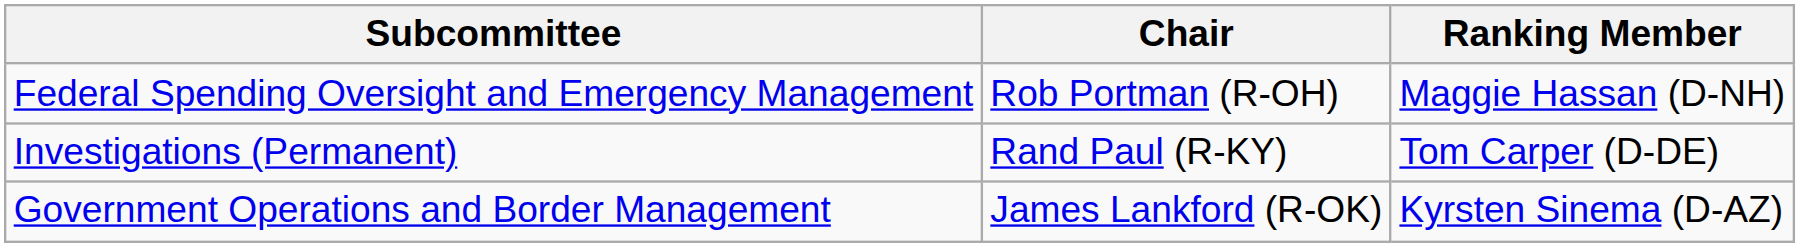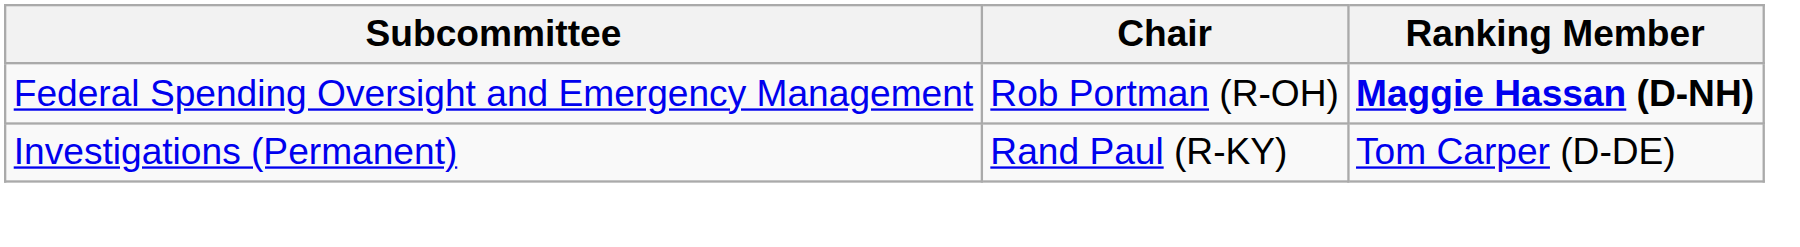Federal Spending Oversight and Emergency Management | Ranking Member: normal -> bold
- row: Government Operations and Border Management | James Lankford (R-OK) | Kyrsten Sinema (D-AZ)
